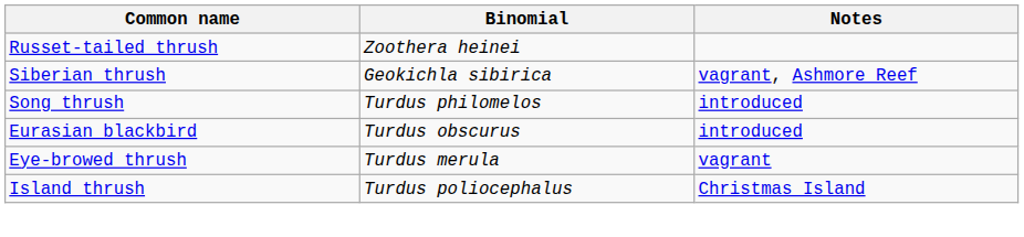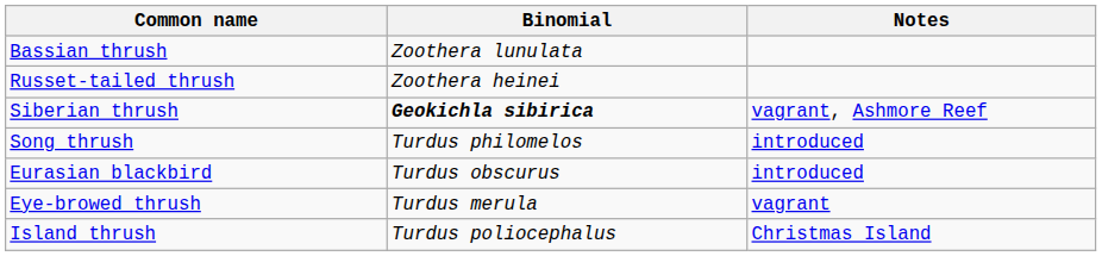+ row: Bassian thrush | Zoothera lunulata
Siberian thrush | Binomial: normal -> bold
